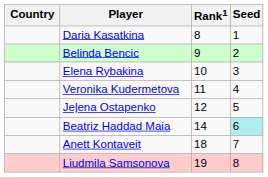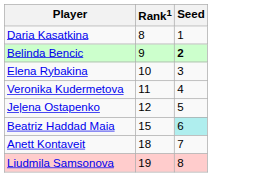- column: Country
Belinda Bencic | Seed: normal -> bold
Beatriz Haddad Maia | Rank1: 14 -> 15
